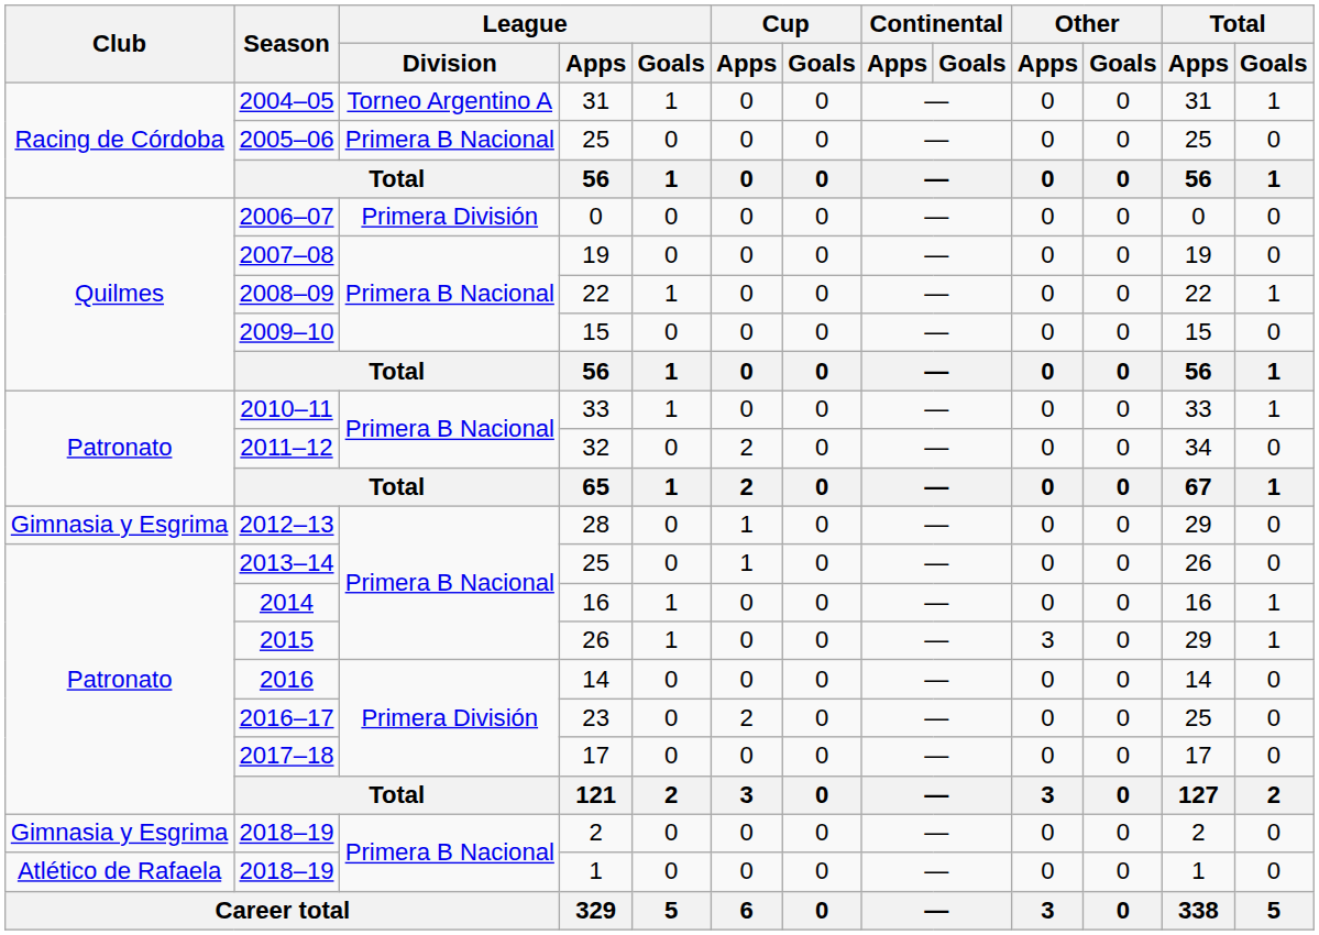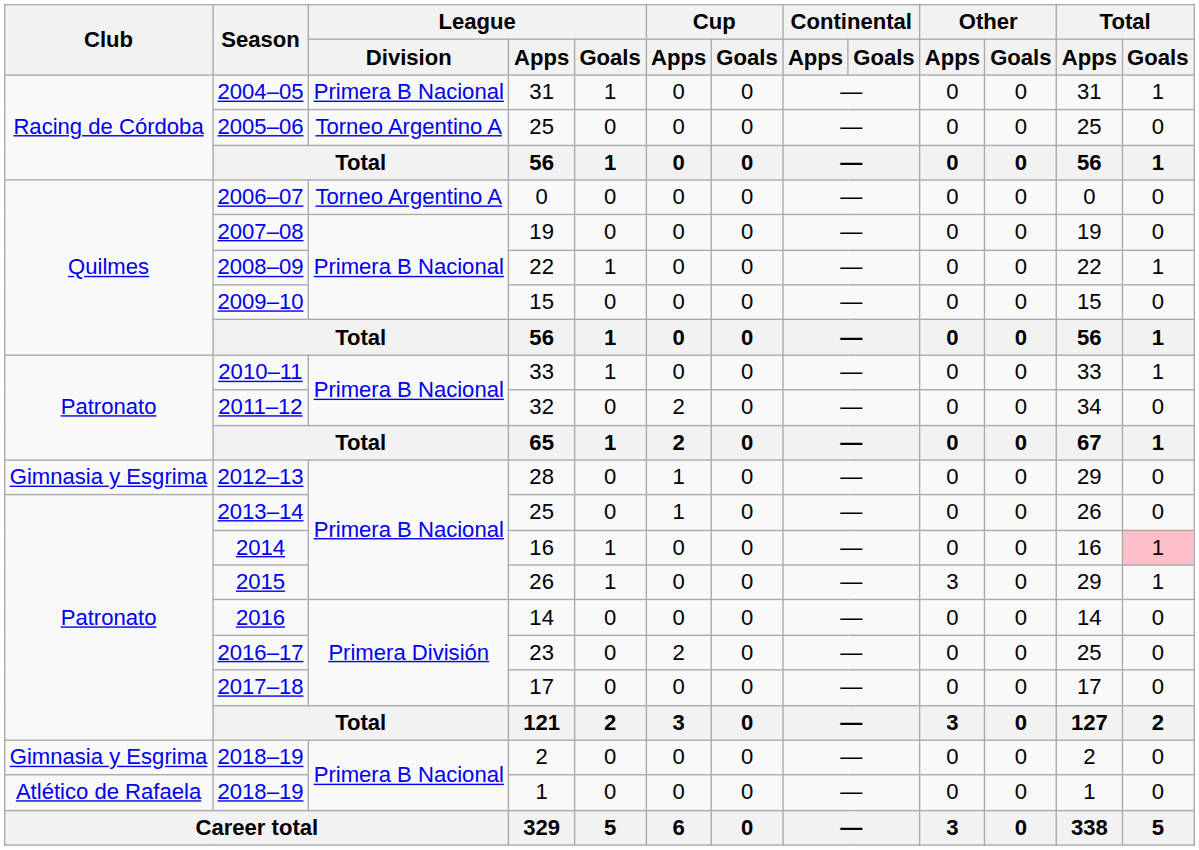2004–05 | League / Division: Torneo Argentino A -> Primera B Nacional
2005–06 | League / Division: Primera B Nacional -> Torneo Argentino A
2006–07 | League / Division: Primera División -> Torneo Argentino A
2014 | Total / Goals: no background -> pink background
